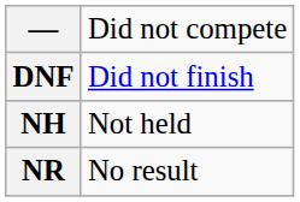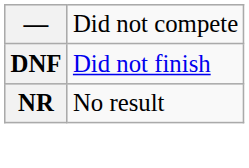- row: NH | Not held
